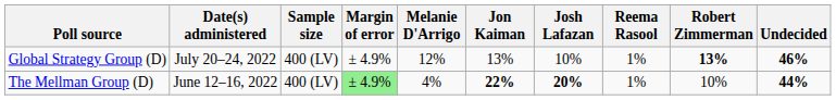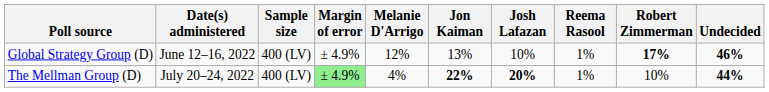Global Strategy Group (D) | Date(s) administered: July 20–24, 2022 -> June 12–16, 2022
Global Strategy Group (D) | Robert Zimmerman: 13% -> 17%
The Mellman Group (D) | Date(s) administered: June 12–16, 2022 -> July 20–24, 2022
